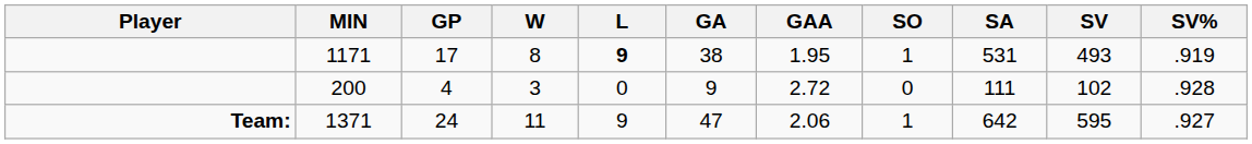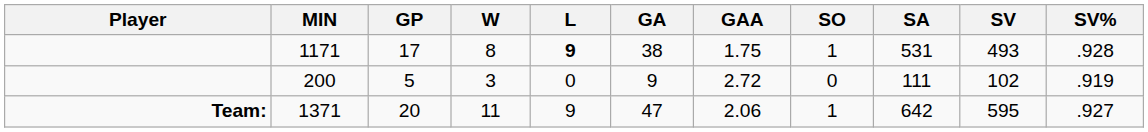1171 | GAA: 1.95 -> 1.75
1171 | SV%: .919 -> .928
200 | GP: 4 -> 5
200 | SV%: .928 -> .919
1371 | GP: 24 -> 20
